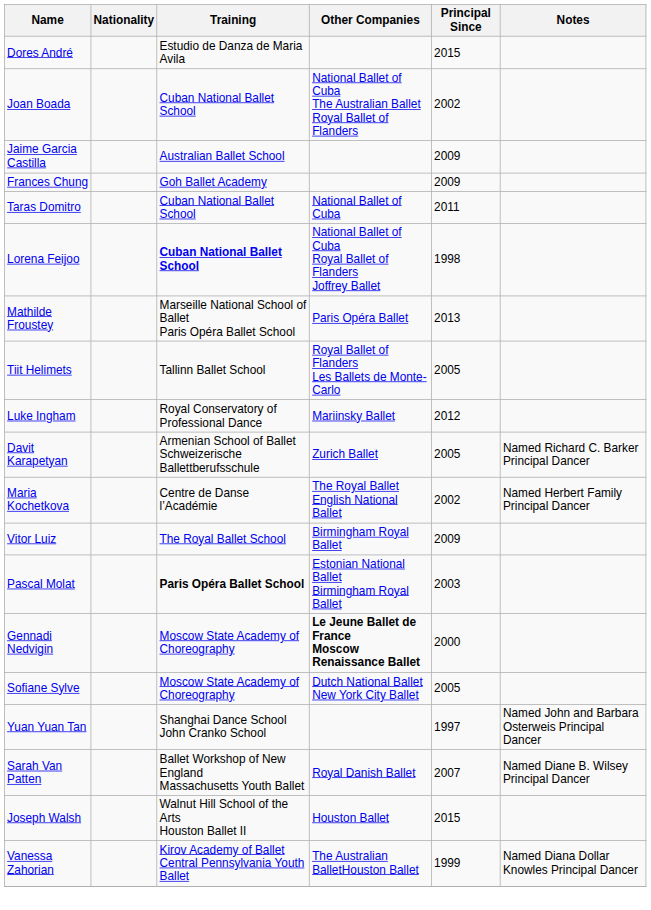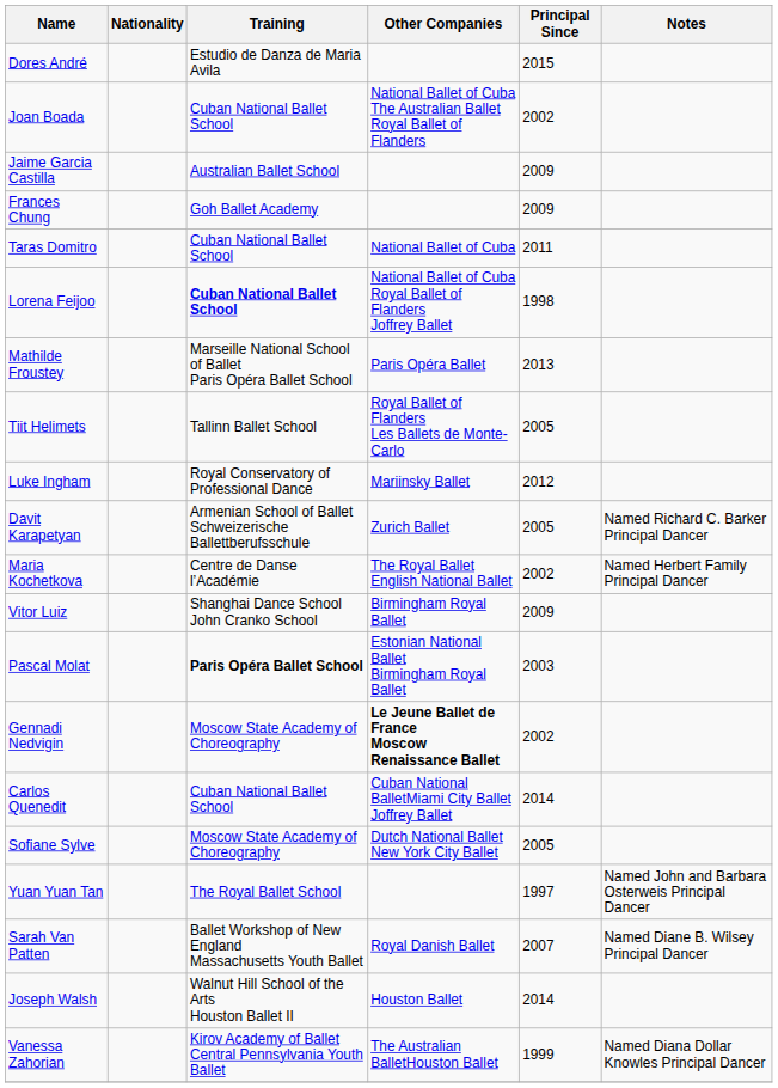Vitor Luiz | Training: The Royal Ballet School -> Shanghai Dance School John Cranko School
Gennadi Nedvigin | Principal Since: 2000 -> 2002
+ row: Carlos Quenedit | Cuban National Ballet School | Cuban National BalletMiami City Ballet Joffrey Ballet | 2014
Yuan Yuan Tan | Training: Shanghai Dance School John Cranko School -> The Royal Ballet School
Joseph Walsh | Principal Since: 2015 -> 2014
